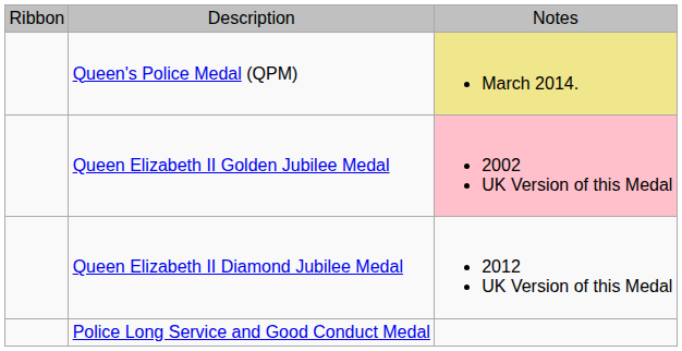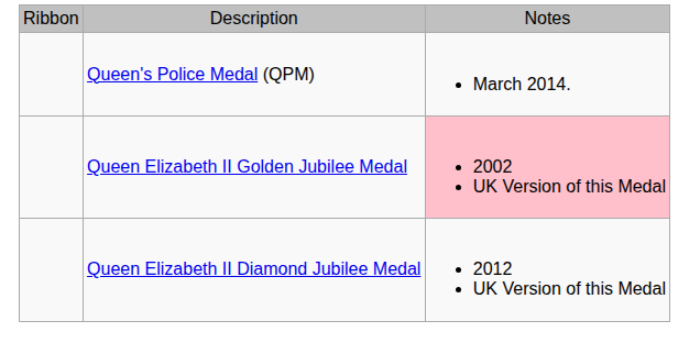Queen's Police Medal (QPM) | column 3: khaki background -> no background
- row: Police Long Service and Good Conduct Medal
